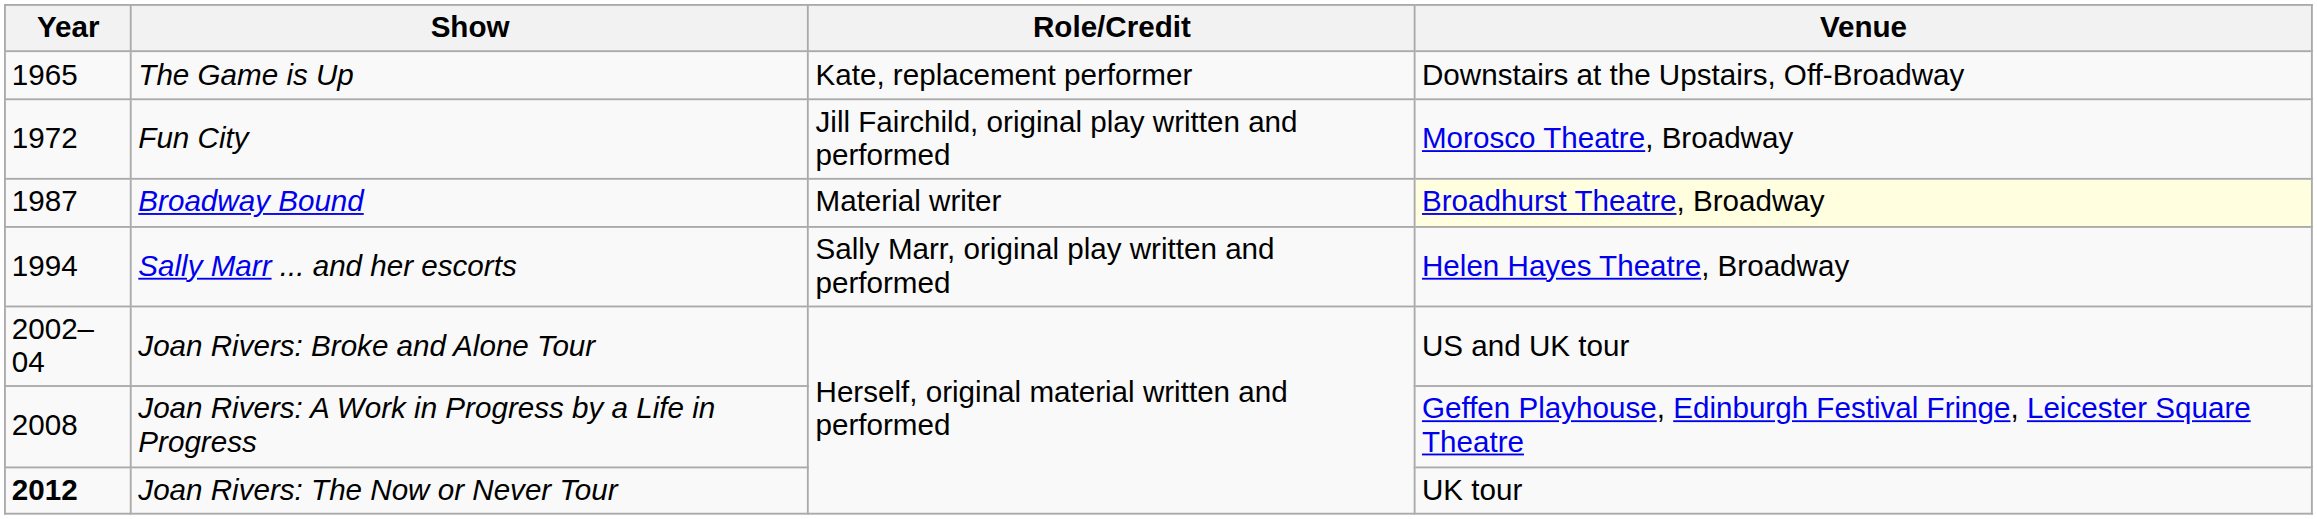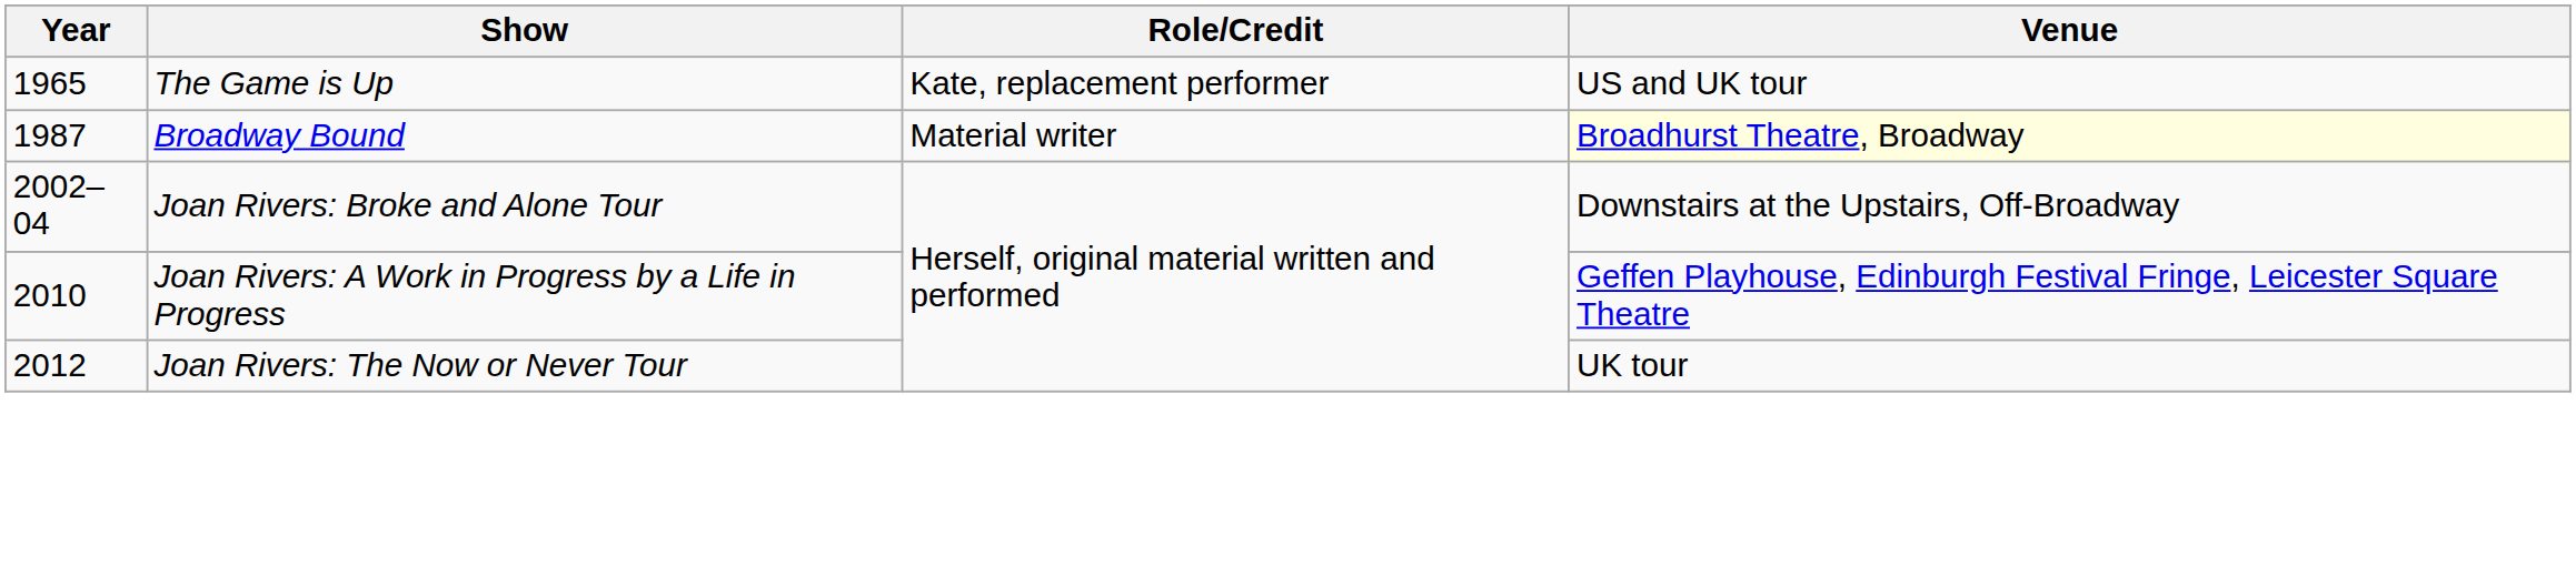The Game is Up | Venue: Downstairs at the Upstairs, Off-Broadway -> US and UK tour
- row: 1972 | Fun City | Jill Fairchild, original play written and performed | Morosco Theatre, Broadway
- row: 1994 | Sally Marr ... and her escorts | Sally Marr, original play written and performed | Helen Hayes Theatre, Broadway
Joan Rivers: Broke and Alone Tour | Venue: US and UK tour -> Downstairs at the Upstairs, Off-Broadway
Joan Rivers: A Work in Progress by a Life in Progress | Year: 2008 -> 2010
Joan Rivers: The Now or Never Tour | Year: bold -> normal
